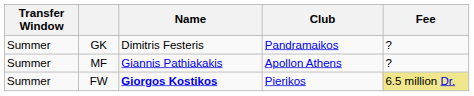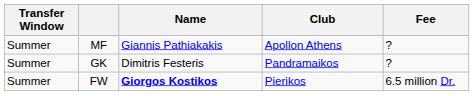rows swapped: GK <-> MF
FW | Fee: khaki background -> no background
